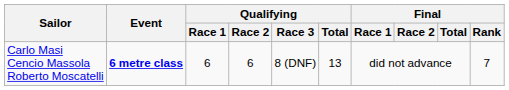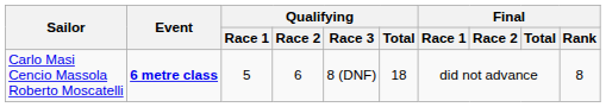Carlo Masi Cencio Massola Roberto Moscatelli | Qualifying / Race 1: 6 -> 5
Carlo Masi Cencio Massola Roberto Moscatelli | Qualifying / Total: 13 -> 18
Carlo Masi Cencio Massola Roberto Moscatelli | Final / Rank: 7 -> 8
